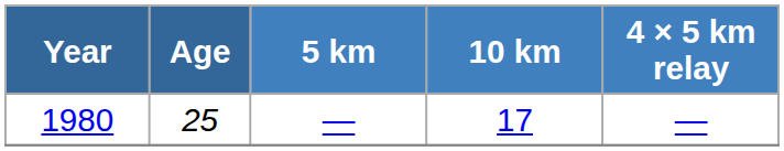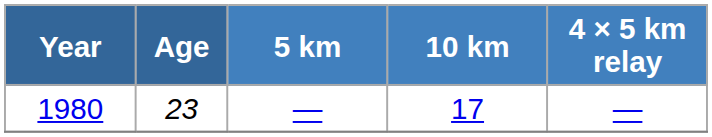1980 | Age: 25 -> 23
